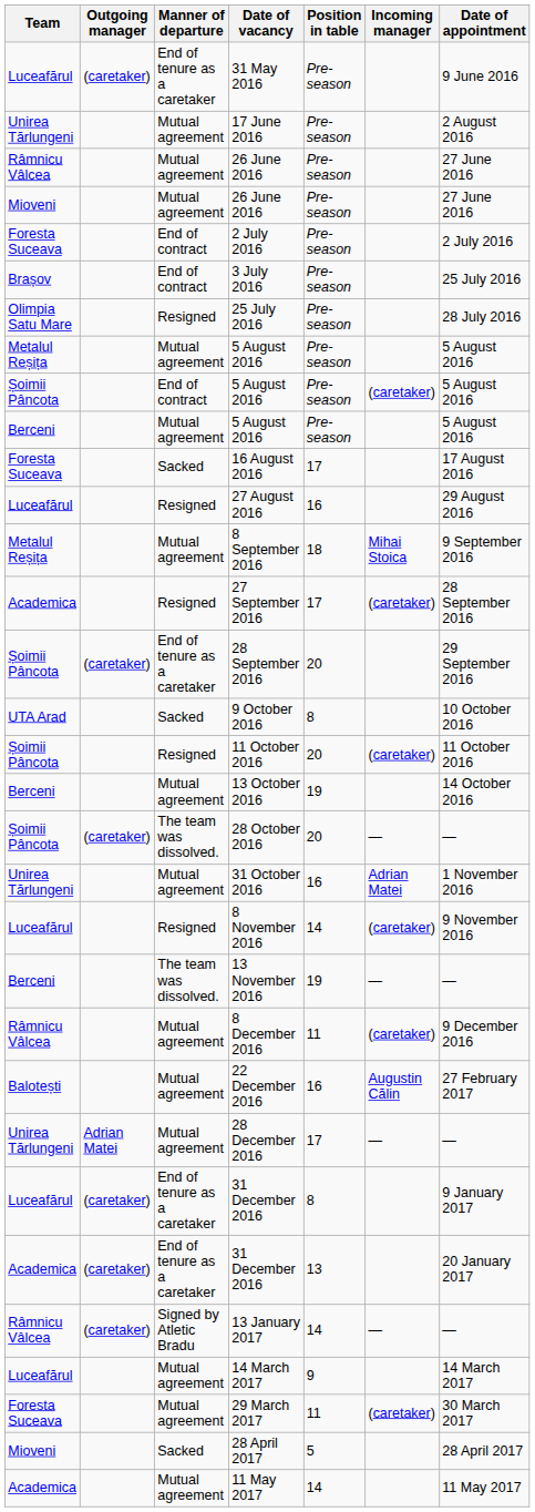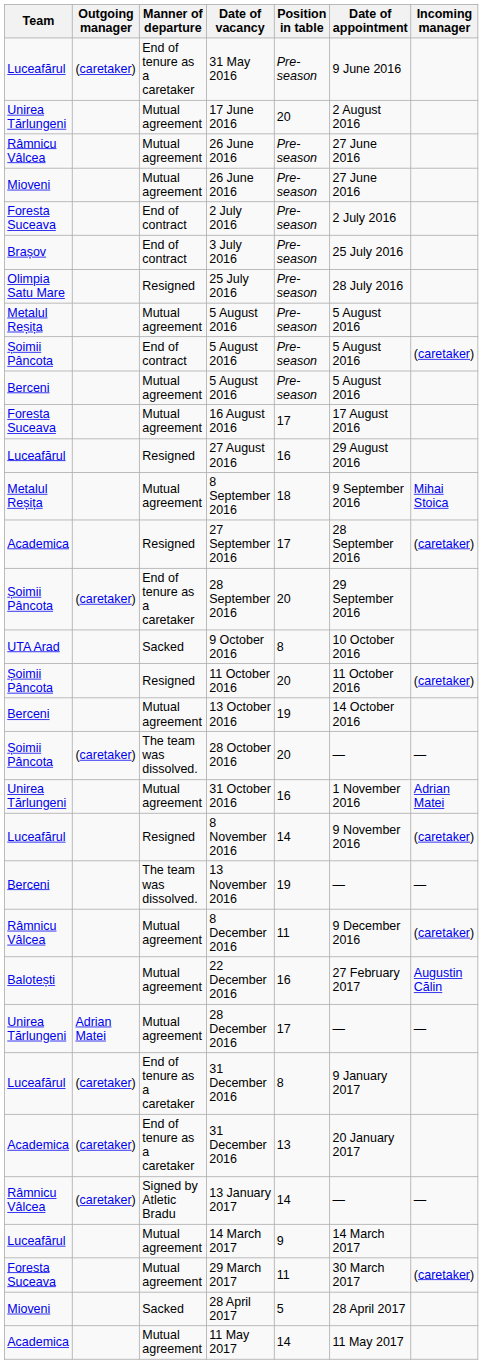columns swapped: Incoming manager <-> Date of appointment
17 June 2016 | Position in table: Pre-season -> 20
16 August 2016 | Manner of departure: Sacked -> Mutual agreement
